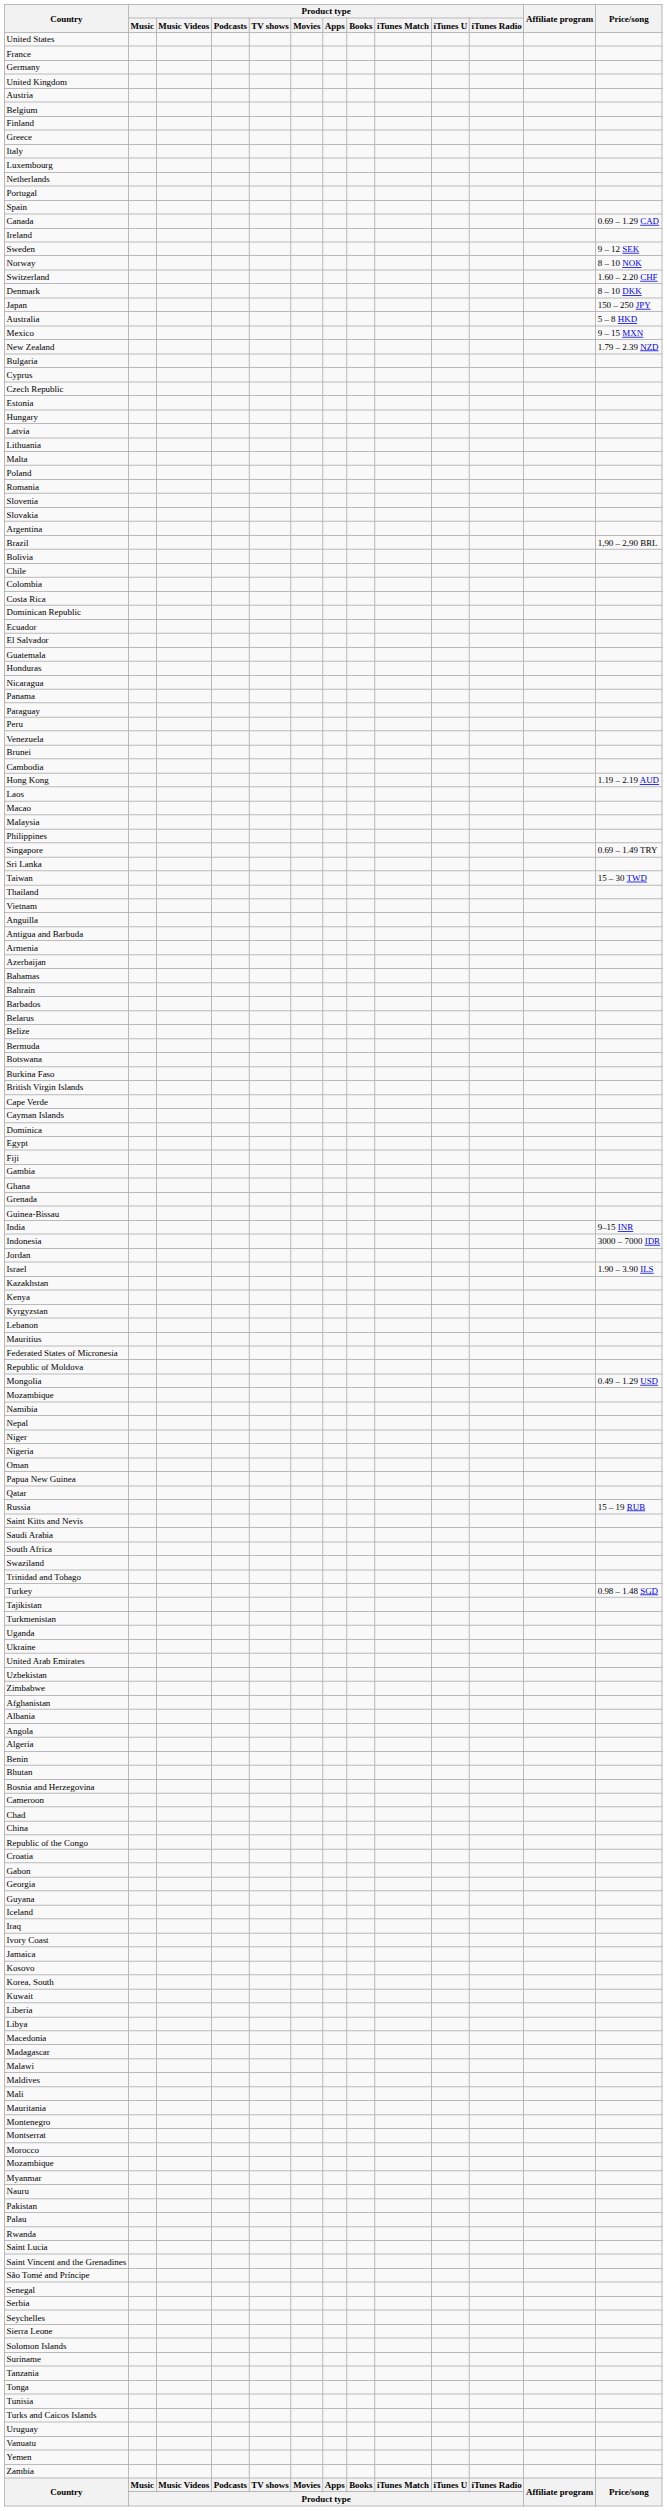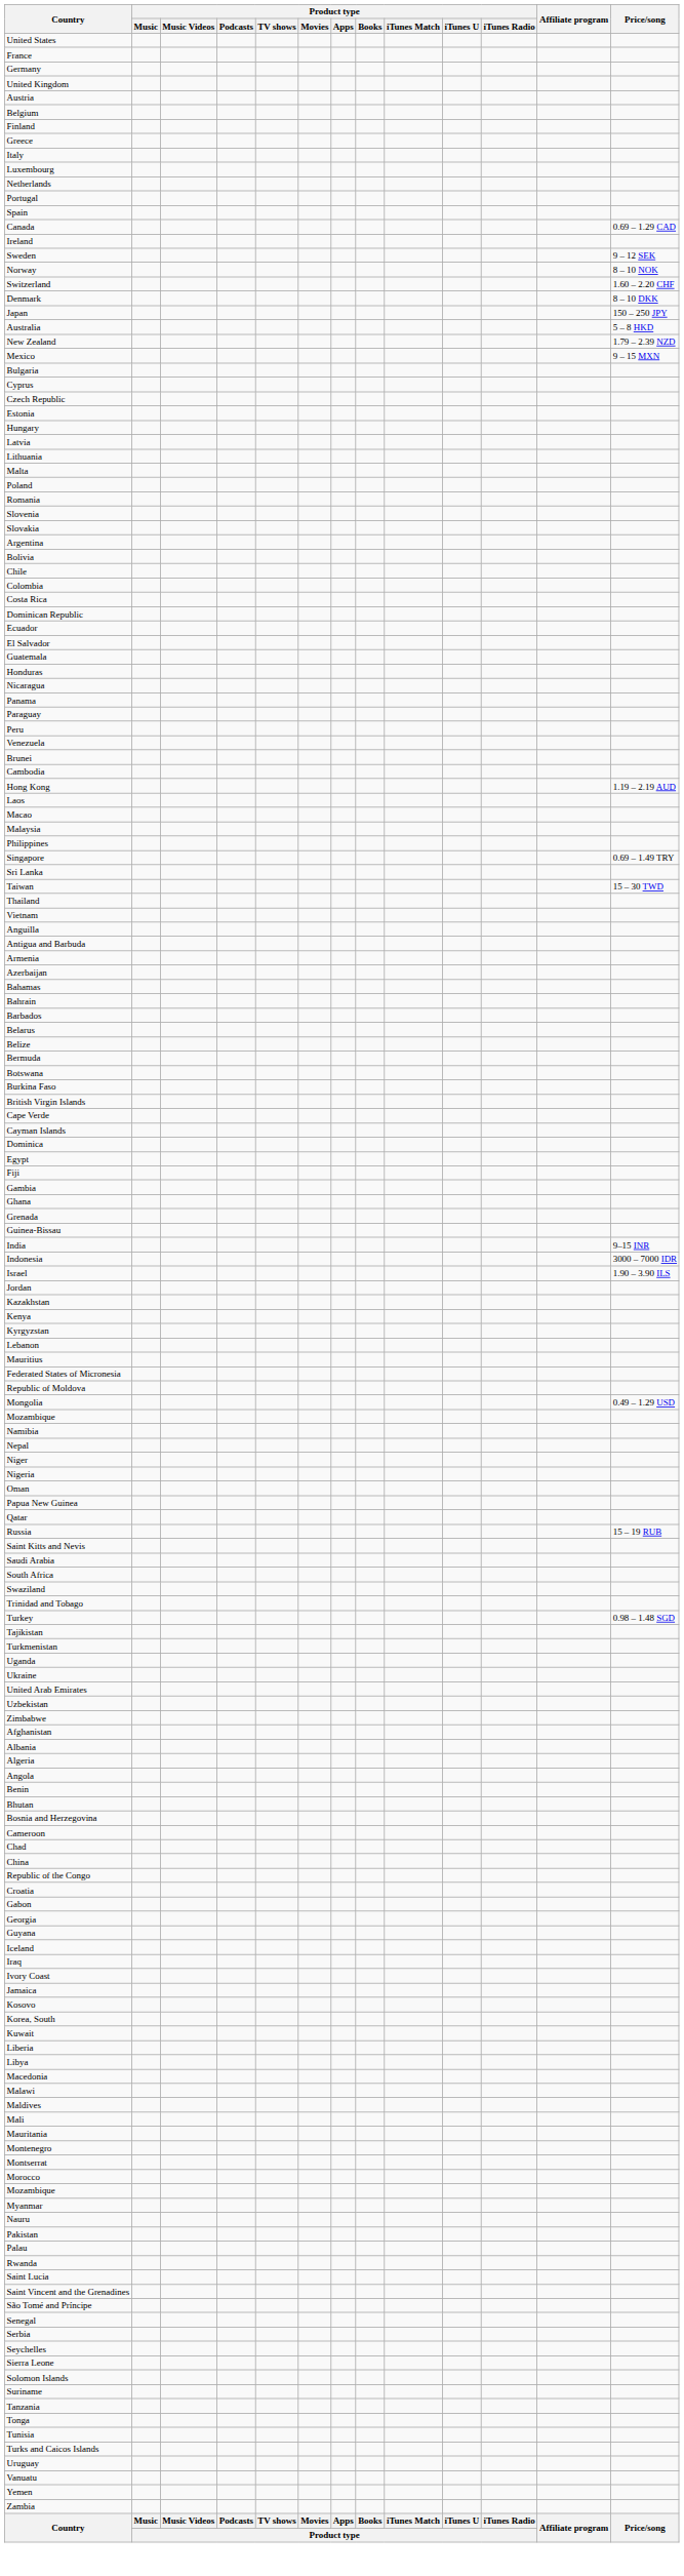rows swapped: New Zealand <-> Mexico
- row: Brazil | 1,90 – 2,90 BRL
rows swapped: Israel <-> Jordan
rows swapped: Algeria <-> Angola
- row: Madagascar
